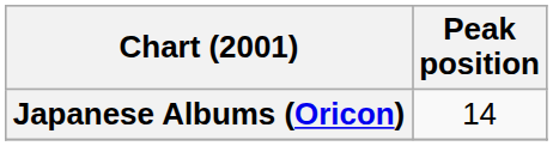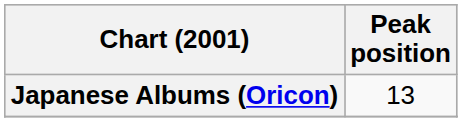Japanese Albums (Oricon) | Peak position: 14 -> 13
